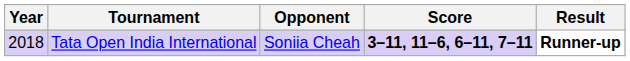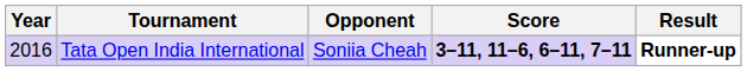Tata Open India International | Year: 2018 -> 2016
